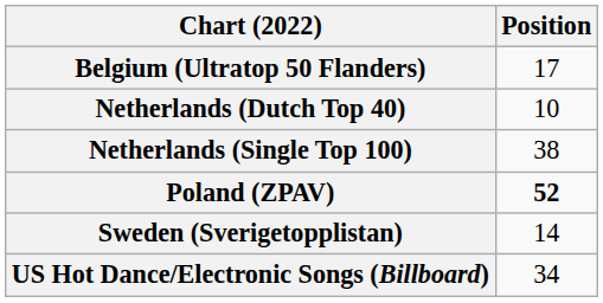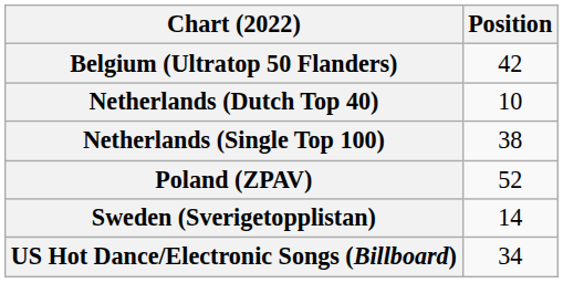Belgium (Ultratop 50 Flanders) | Position: 17 -> 42
Poland (ZPAV) | Position: bold -> normal
